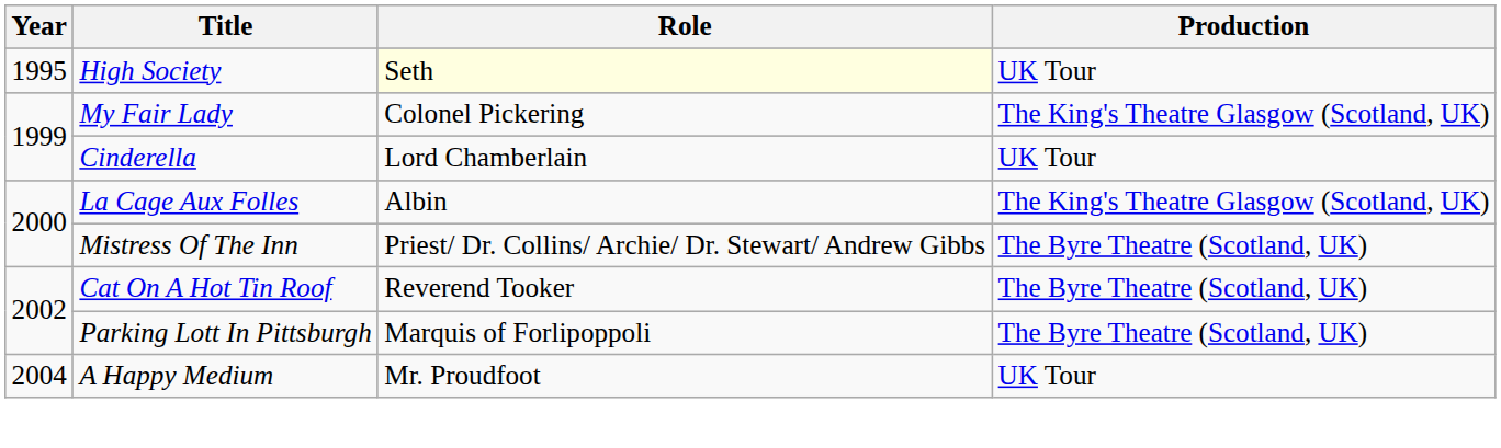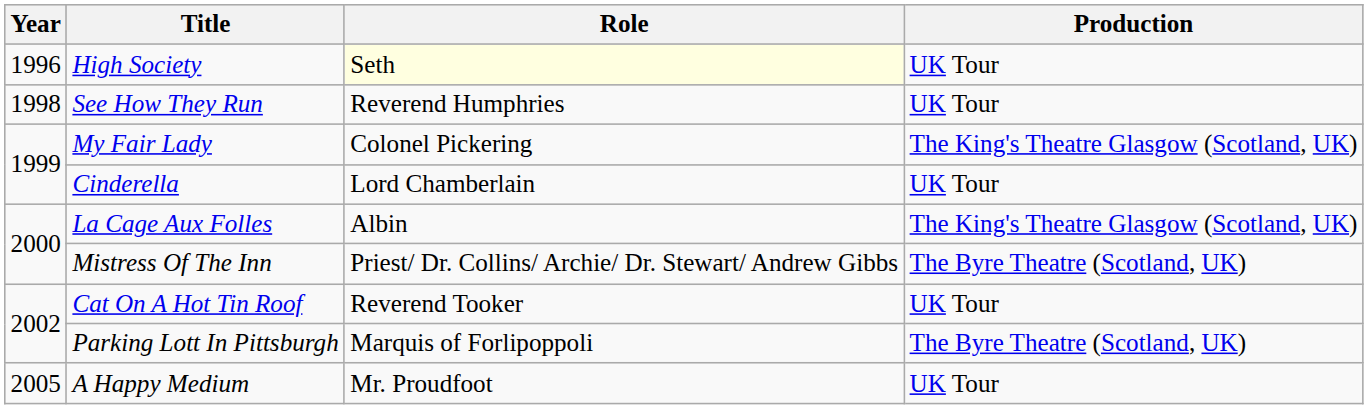High Society | Year: 1995 -> 1996
+ row: 1998 | See How They Run | Reverend Humphries | UK Tour
Cat On A Hot Tin Roof | Production: The Byre Theatre (Scotland, UK) -> UK Tour
A Happy Medium | Year: 2004 -> 2005
